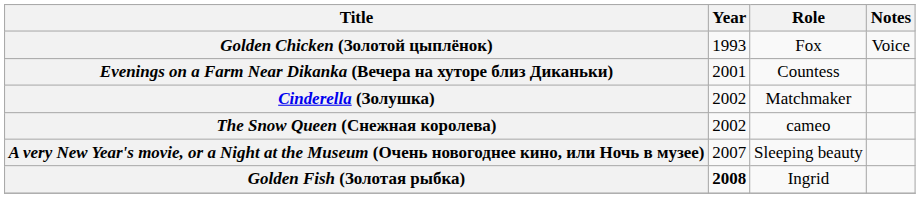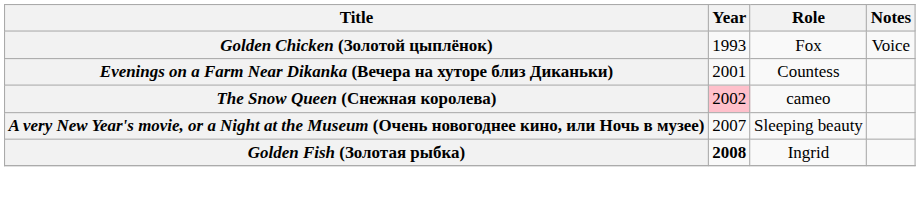- row: Cinderella (Золушка) | 2002 | Matchmaker
The Snow Queen (Снежная королева) | Year: no background -> pink background
